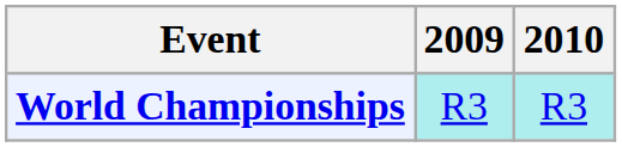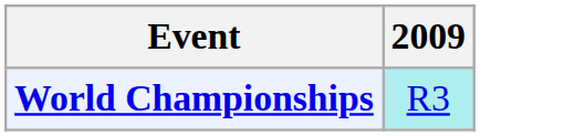- column: 2010 | R3
